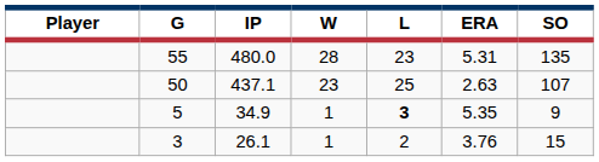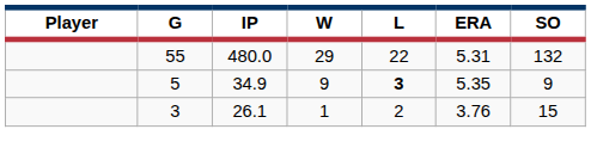55 | W: 28 -> 29
55 | L: 23 -> 22
55 | SO: 135 -> 132
- row: 50 | 437.1 | 23 | 25 | 2.63 | 107
5 | W: 1 -> 9
